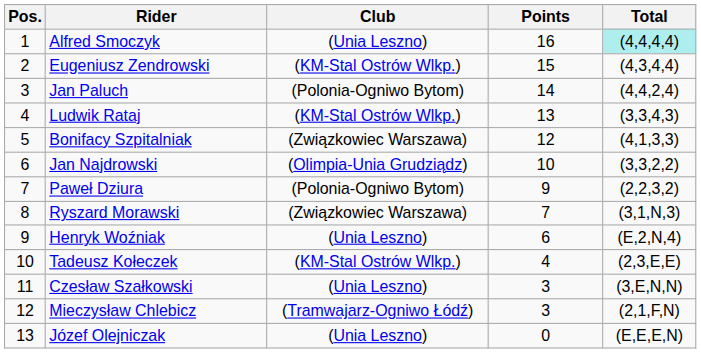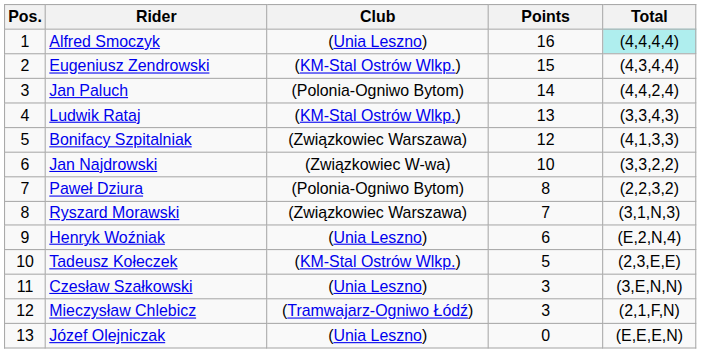Jan Najdrowski | Club: (Olimpia-Unia Grudziądz) -> (Związkowiec W-wa)
Paweł Dziura | Points: 9 -> 8
Tadeusz Kołeczek | Points: 4 -> 5
